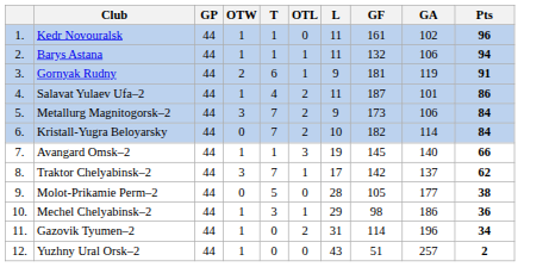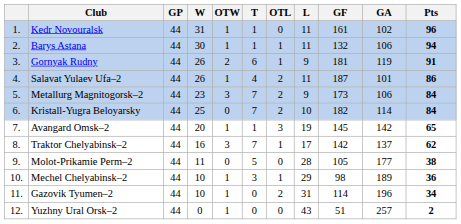+ column: W | 31 | 30 | 26 | 26 | 23 | 25 | 20 | 16 | 11 | 10 | 10 | 0
Avangard Omsk–2 | GA: 140 -> 142
Avangard Omsk–2 | Pts: 66 -> 65
Mechel Chelyabinsk–2 | GA: 186 -> 189
